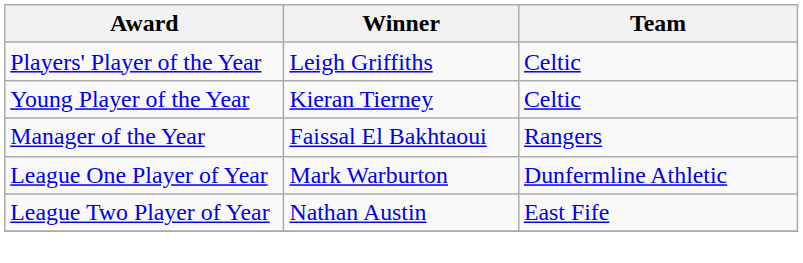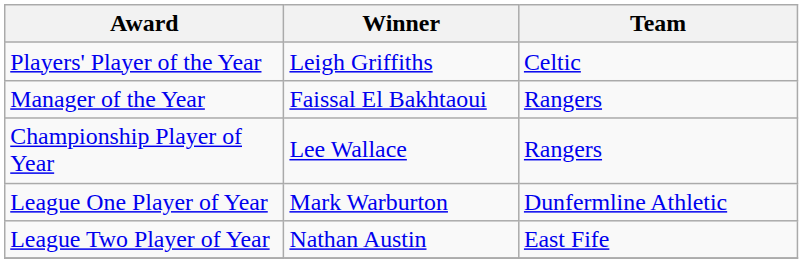- row: Young Player of the Year | Kieran Tierney | Celtic
+ row: Championship Player of Year | Lee Wallace | Rangers
